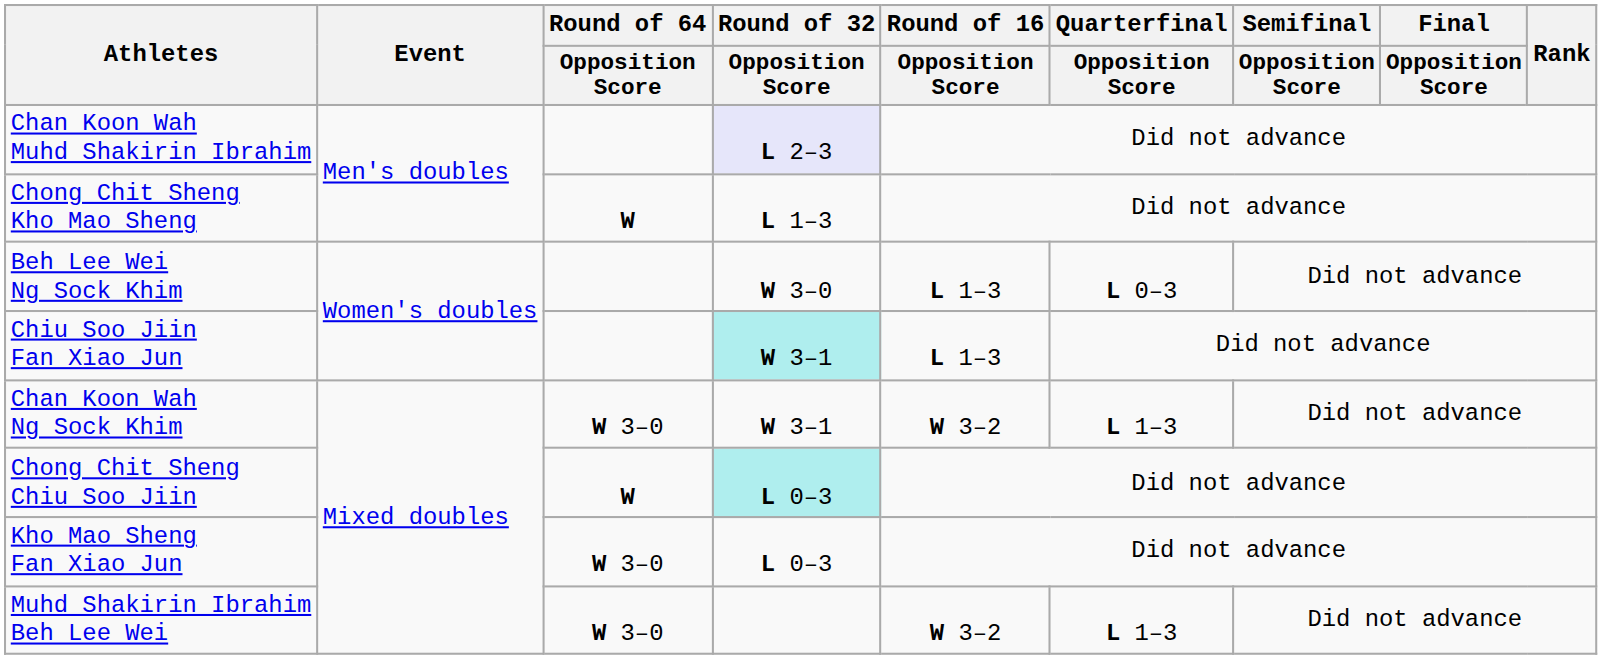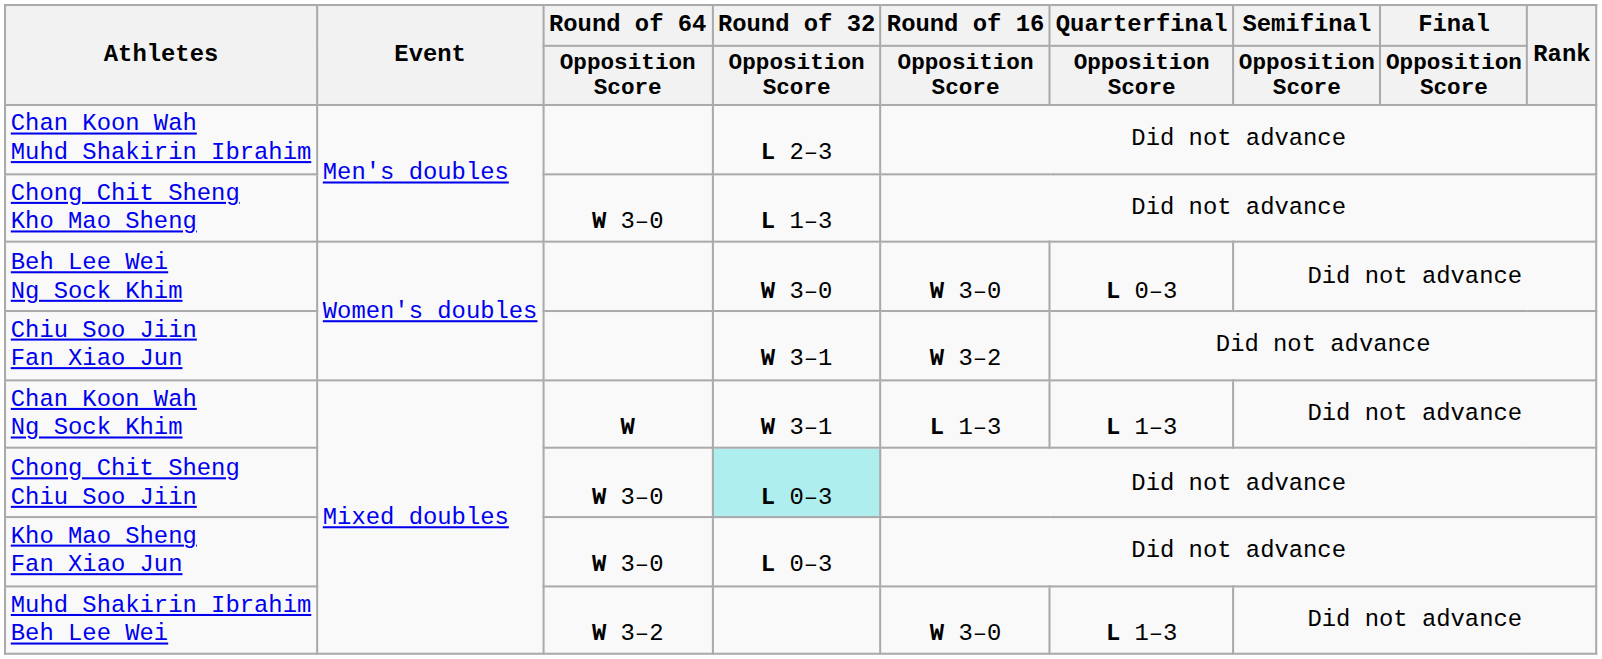Chan Koon Wah Muhd Shakirin Ibrahim | Round of 32 / Opposition Score: lavender background -> no background
Chong Chit Sheng Kho Mao Sheng | Round of 64 / Opposition Score: W -> W 3–0
Beh Lee Wei Ng Sock Khim | Round of 16 / Opposition Score: L 1–3 -> W 3–0
Chiu Soo Jiin Fan Xiao Jun | Round of 32 / Opposition Score: paleturquoise background -> no background
Chiu Soo Jiin Fan Xiao Jun | Round of 16 / Opposition Score: L 1–3 -> W 3–2
Chan Koon Wah Ng Sock Khim | Round of 64 / Opposition Score: W 3–0 -> W
Chan Koon Wah Ng Sock Khim | Round of 16 / Opposition Score: W 3–2 -> L 1–3
Chong Chit Sheng Chiu Soo Jiin | Round of 64 / Opposition Score: W -> W 3–0
Muhd Shakirin Ibrahim Beh Lee Wei | Round of 64 / Opposition Score: W 3–0 -> W 3–2
Muhd Shakirin Ibrahim Beh Lee Wei | Round of 16 / Opposition Score: W 3–2 -> W 3–0
